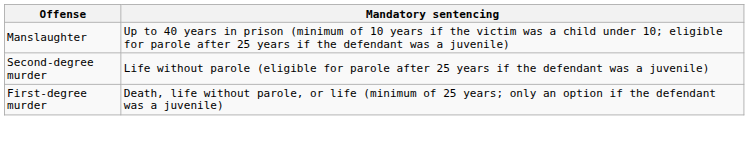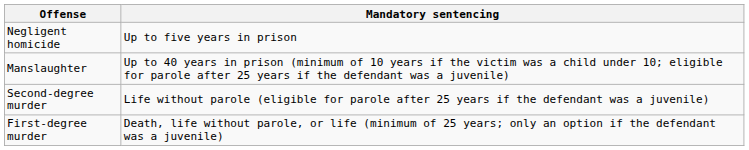+ row: Negligent homicide | Up to five years in prison
